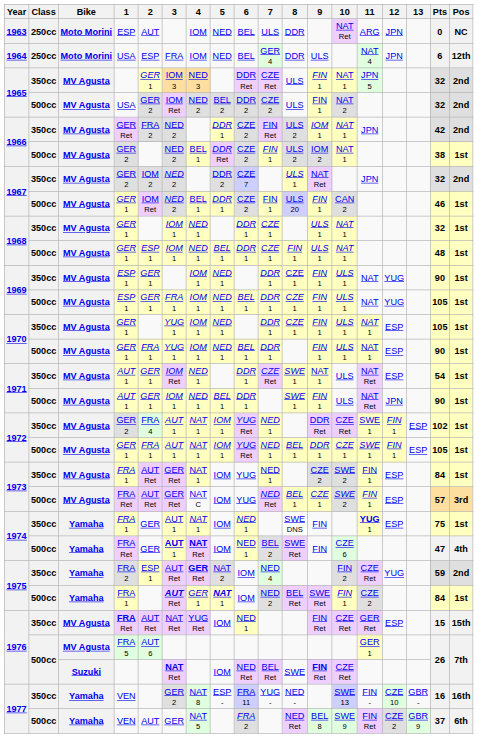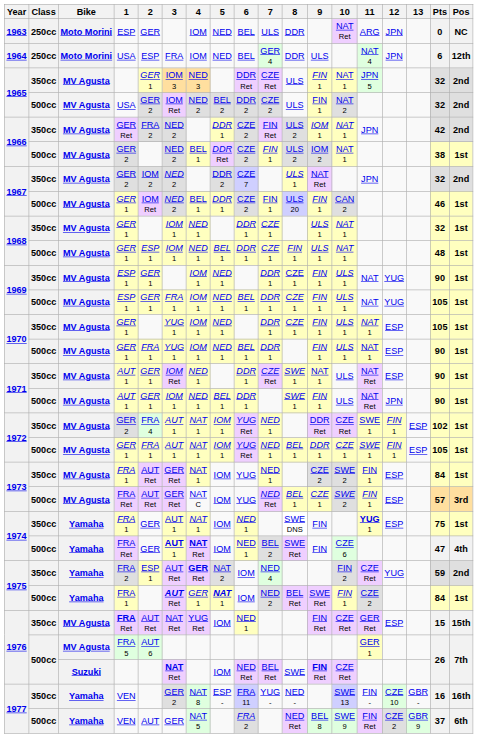1963 | 2: AUT -> GER
1971 / 350cc | Pts: 54 -> 90
